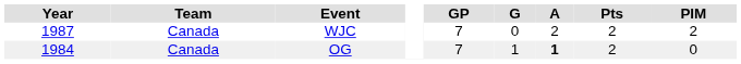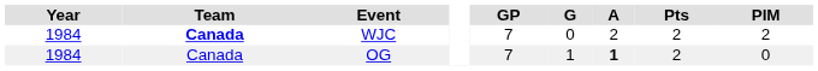WJC | Year: 1987 -> 1984
WJC | Team: normal -> bold
